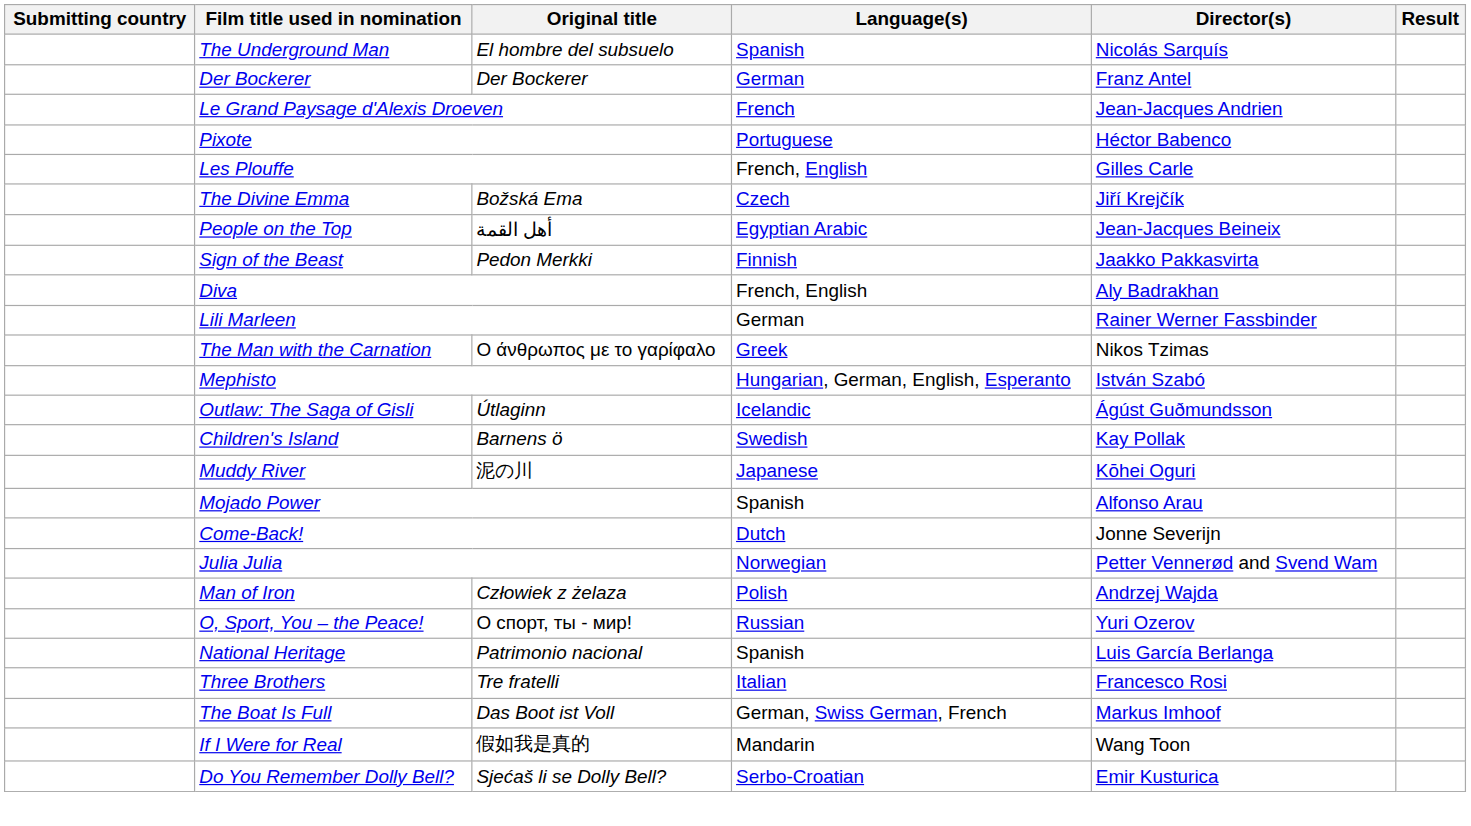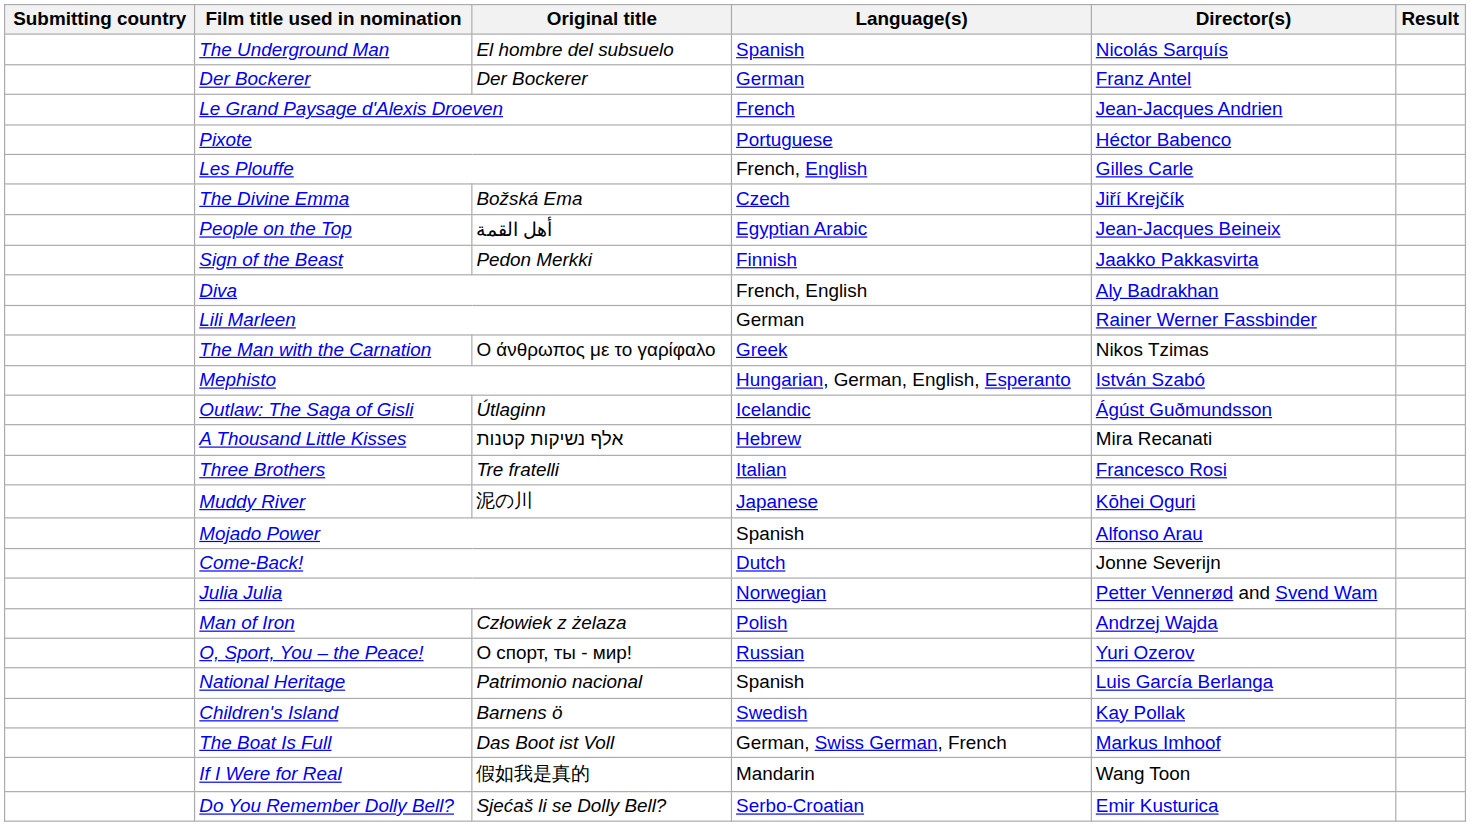+ row: A Thousand Little Kisses | אלף נשיקות קטנות | Hebrew | Mira Recanati
rows swapped: Three Brothers <-> Children's Island
